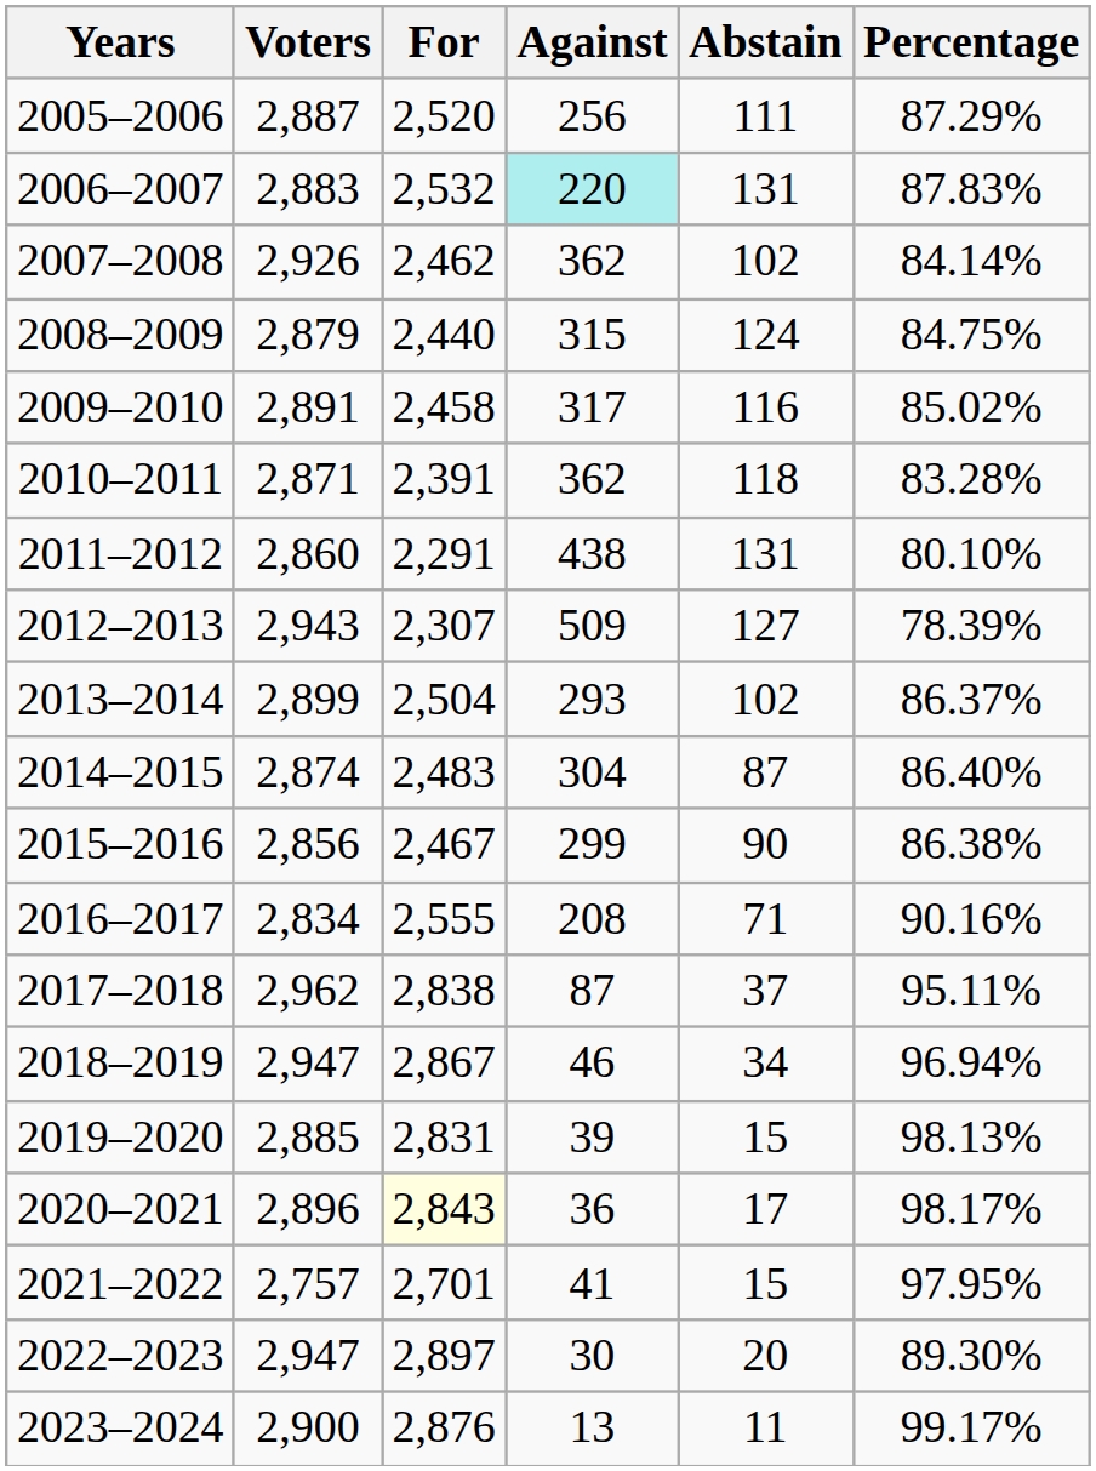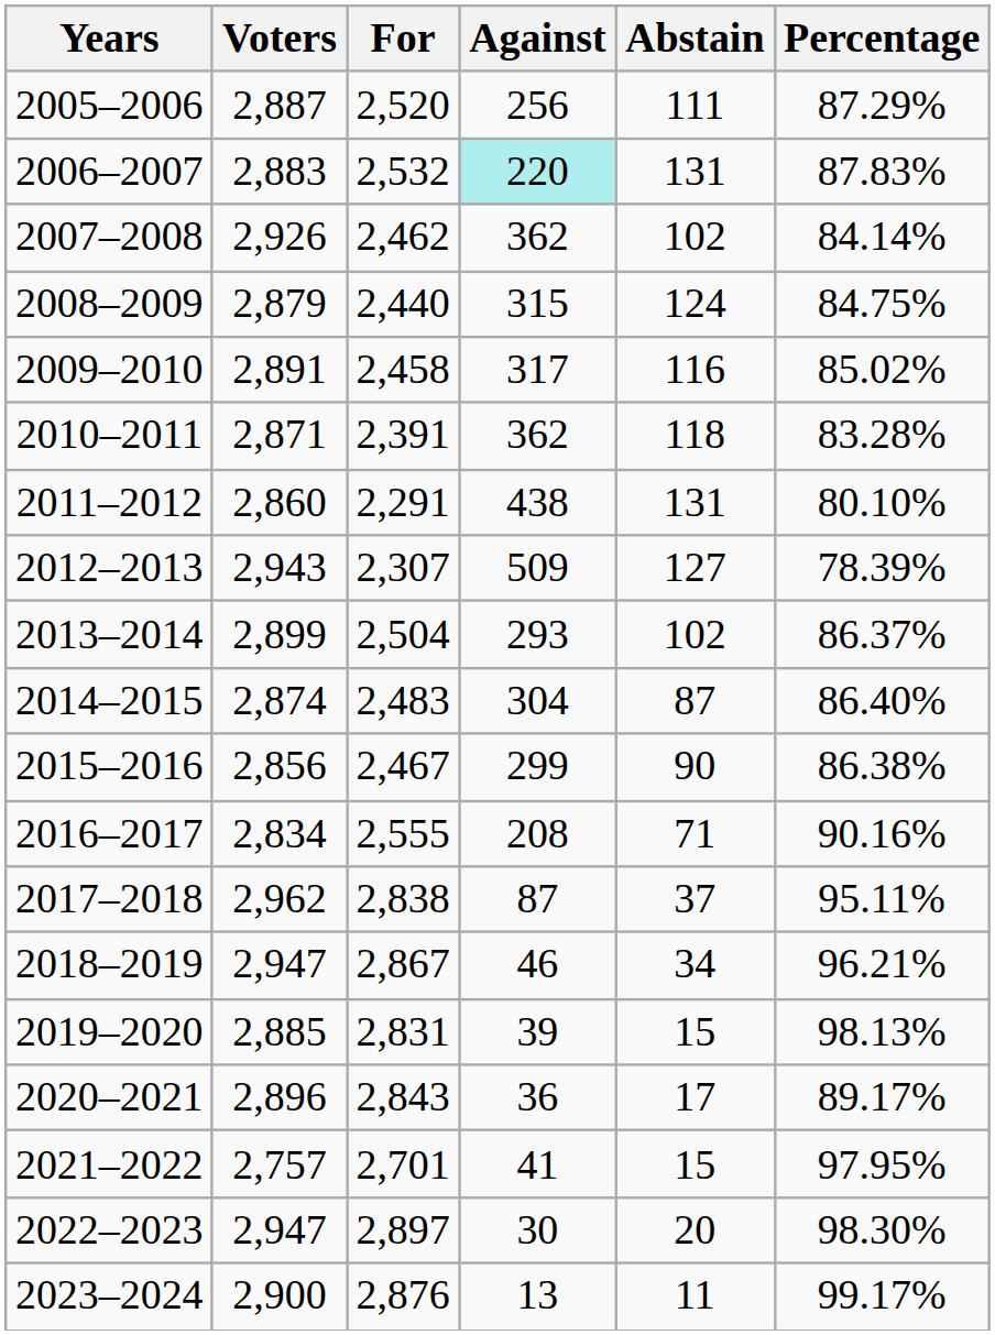2018–2019 | Percentage: 96.94% -> 96.21%
2020–2021 | For: lightyellow background -> no background
2020–2021 | Percentage: 98.17% -> 89.17%
2022–2023 | Percentage: 89.30% -> 98.30%
